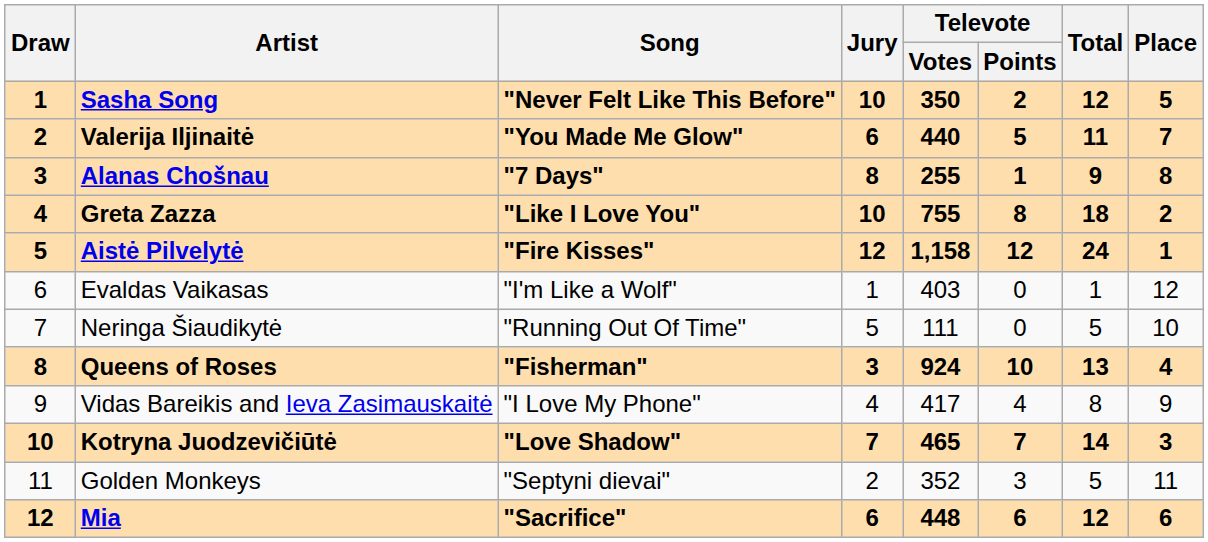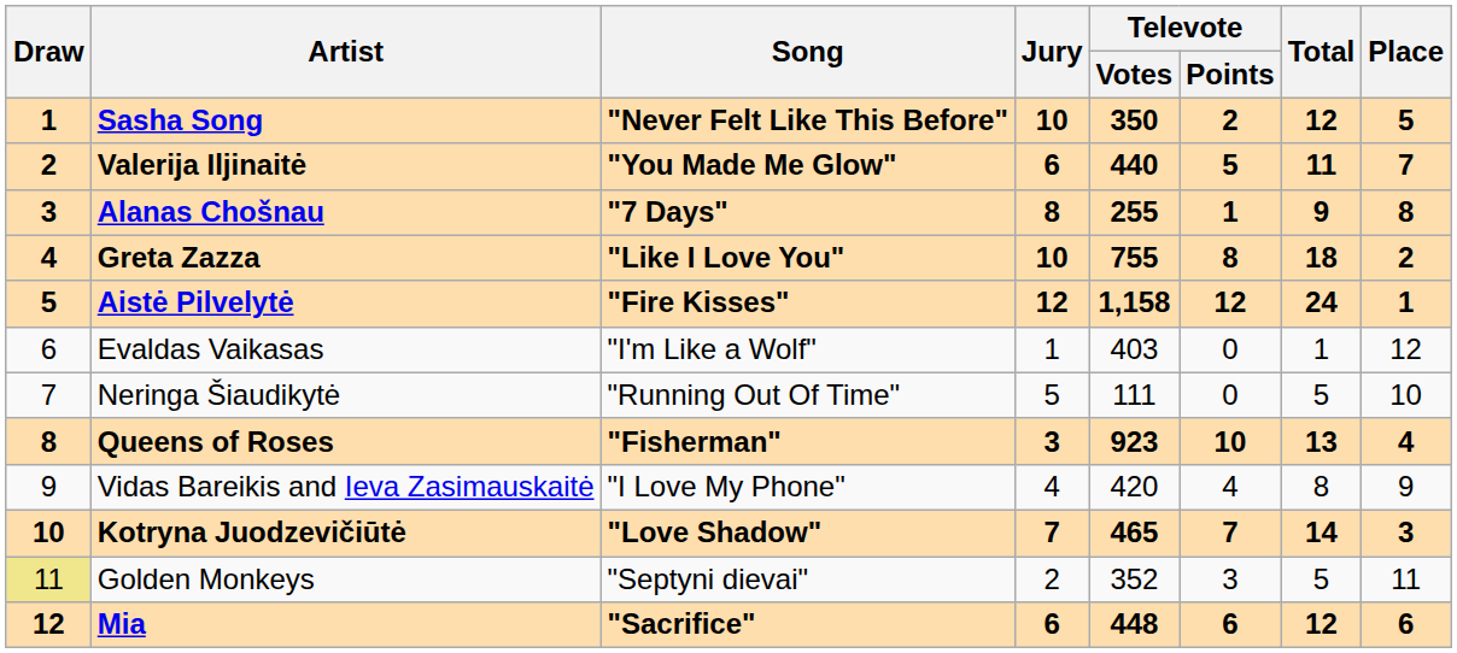Queens of Roses | Televote / Votes: 924 -> 923
Vidas Bareikis and Ieva Zasimauskaitė | Televote / Votes: 417 -> 420
Golden Monkeys | Draw: no background -> khaki background
